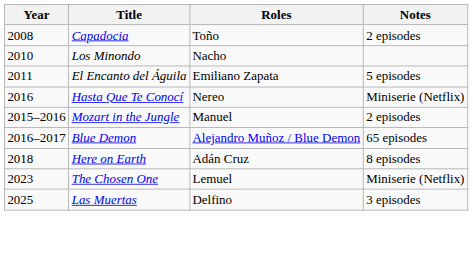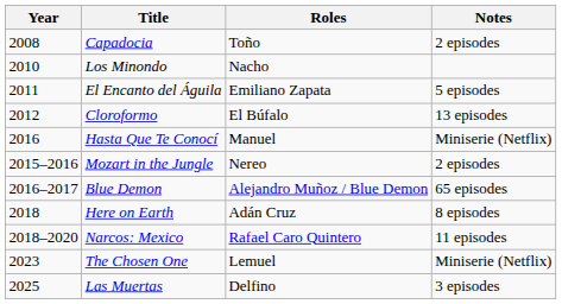+ row: 2012 | Cloroformo | El Búfalo | 13 episodes
Hasta Que Te Conocí | Roles: Nereo -> Manuel
Mozart in the Jungle | Roles: Manuel -> Nereo
+ row: 2018–2020 | Narcos: Mexico | Rafael Caro Quintero | 11 episodes
